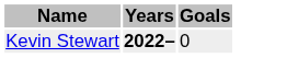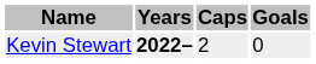+ column: Caps | 2
